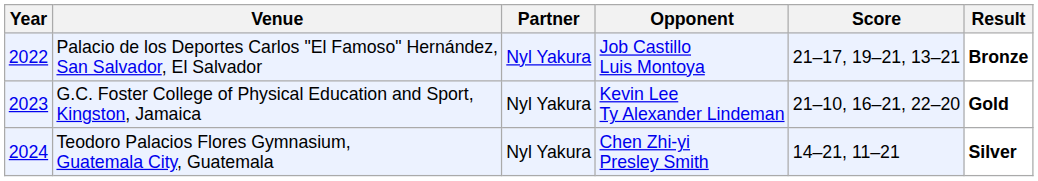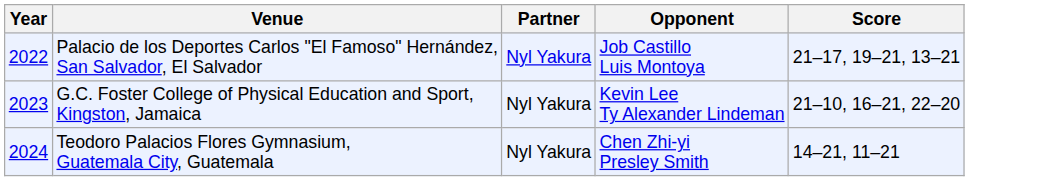- column: Result | Bronze | Gold | Silver
